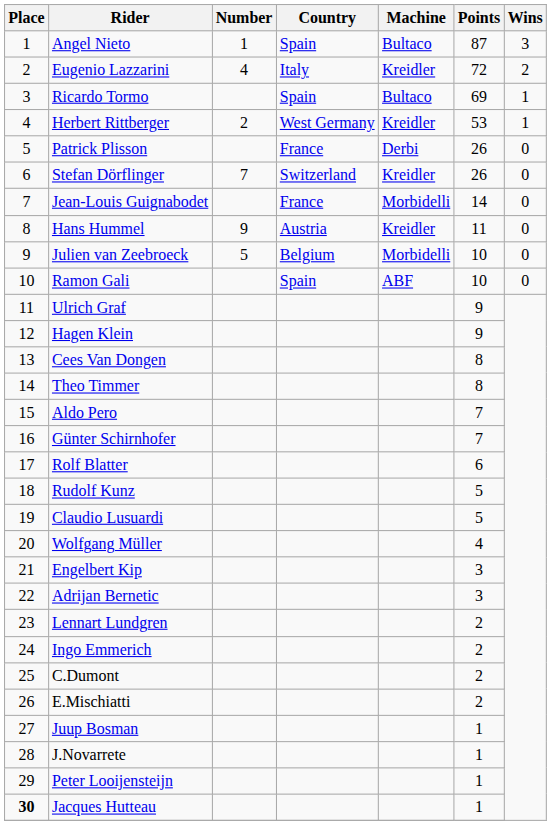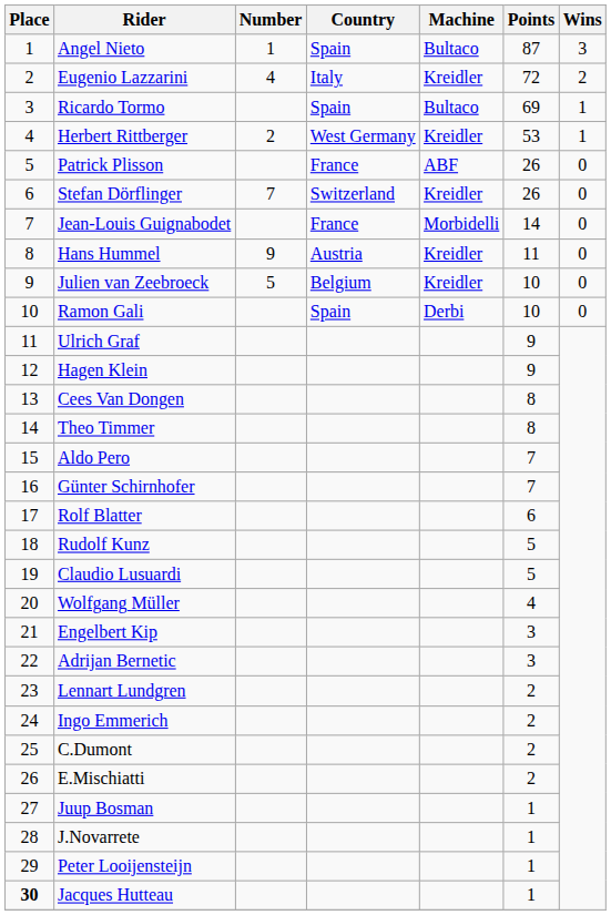Patrick Plisson | Machine: Derbi -> ABF
Julien van Zeebroeck | Machine: Morbidelli -> Kreidler
Ramon Gali | Machine: ABF -> Derbi
